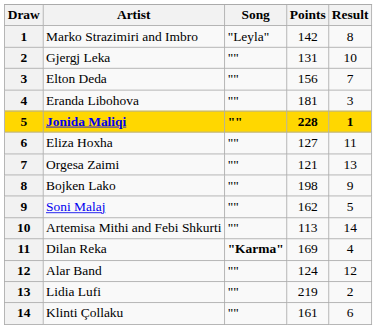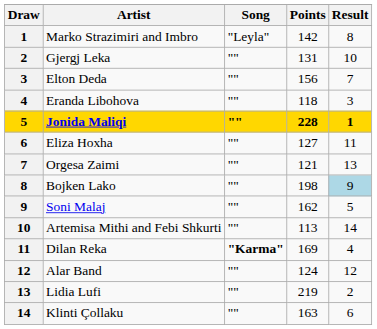Eranda Libohova | Points: 181 -> 118
Bojken Lako | Result: no background -> lightblue background
Klinti Çollaku | Points: 161 -> 163
